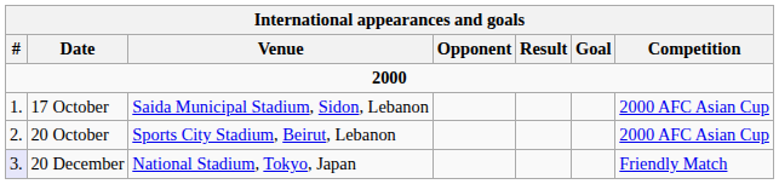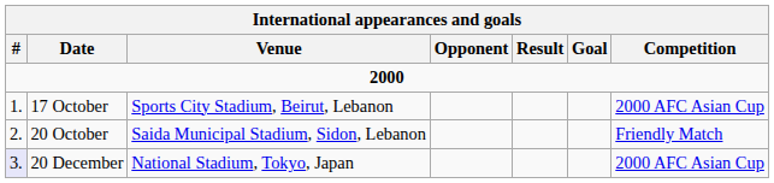17 October | Venue: Saida Municipal Stadium, Sidon, Lebanon -> Sports City Stadium, Beirut, Lebanon
20 October | Venue: Sports City Stadium, Beirut, Lebanon -> Saida Municipal Stadium, Sidon, Lebanon
20 October | Competition: 2000 AFC Asian Cup -> Friendly Match
20 December | Competition: Friendly Match -> 2000 AFC Asian Cup
